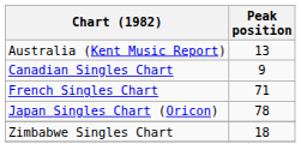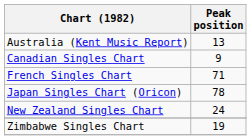+ row: New Zealand Singles Chart | 24
Zimbabwe Singles Chart | Peak position: 18 -> 19
